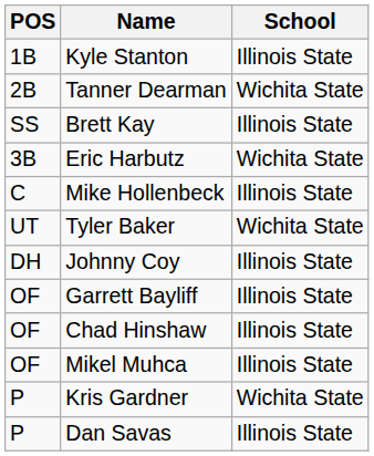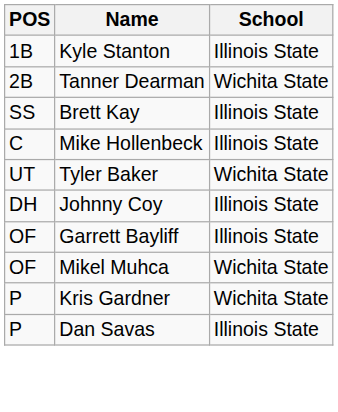- row: 3B | Eric Harbutz | Wichita State
- row: OF | Chad Hinshaw | Illinois State
Mikel Muhca | School: Illinois State -> Wichita State
